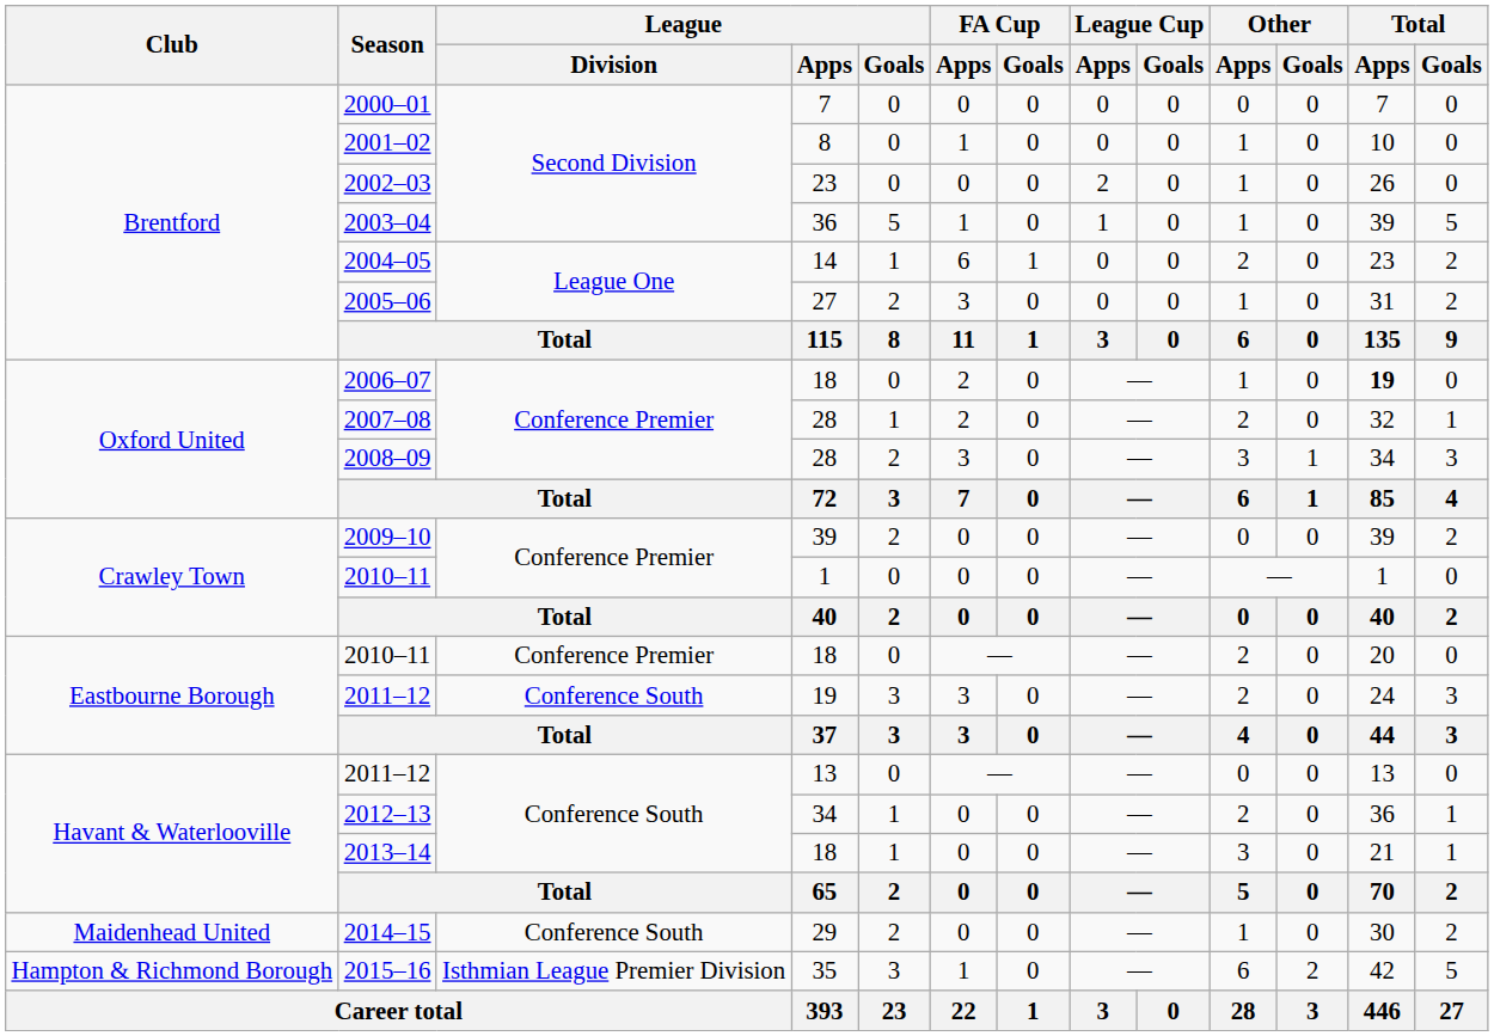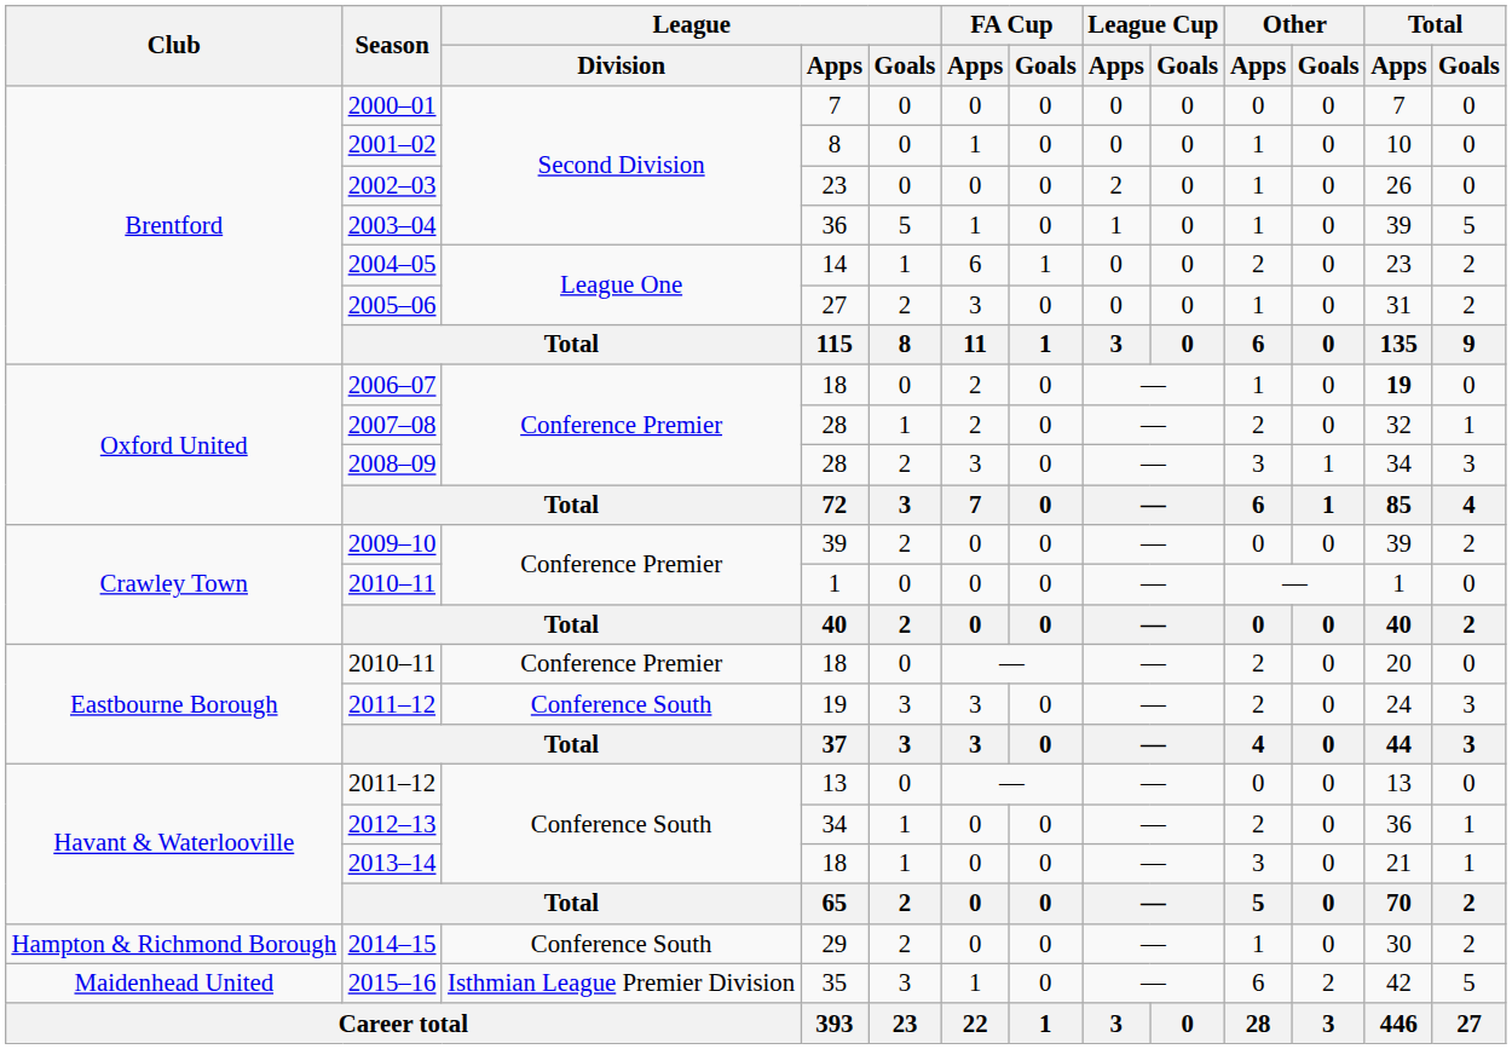2014–15 | Club: Maidenhead United -> Hampton & Richmond Borough
2015–16 | Club: Hampton & Richmond Borough -> Maidenhead United
